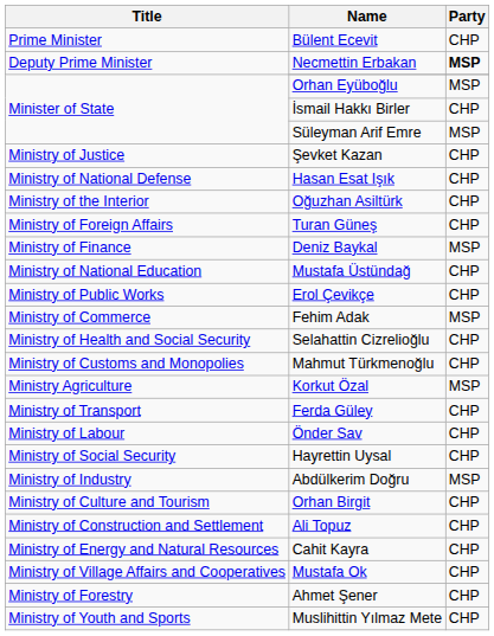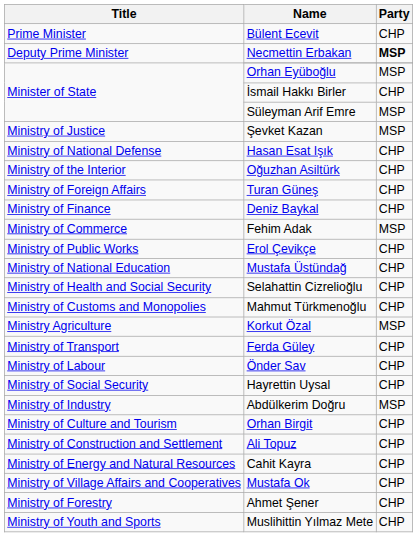Şevket Kazan | Party: CHP -> MSP
Deniz Baykal | Party: MSP -> CHP
rows swapped: Mustafa Üstündağ <-> Fehim Adak
